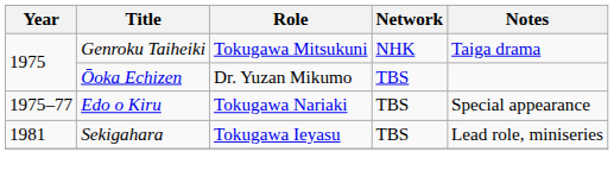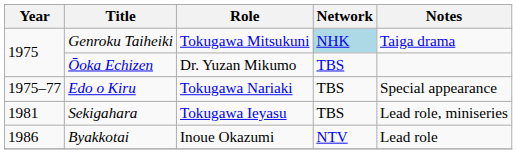Genroku Taiheiki | Network: no background -> lightblue background
+ row: 1986 | Byakkotai | Inoue Okazumi | NTV | Lead role
